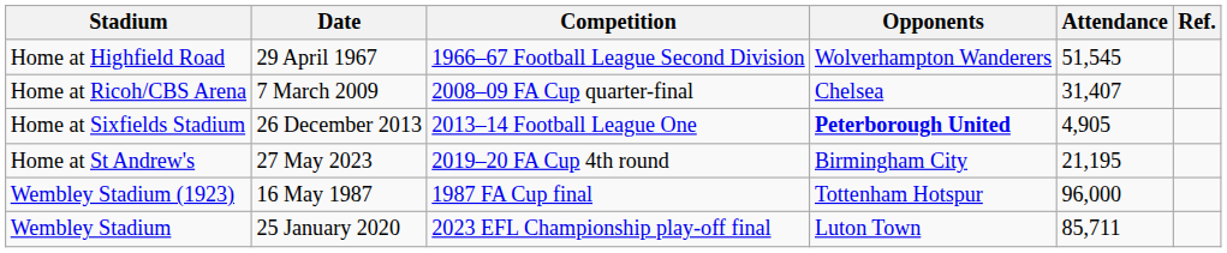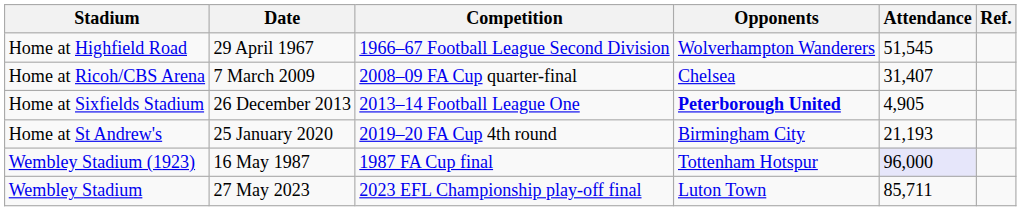Home at St Andrew's | Date: 27 May 2023 -> 25 January 2020
Home at St Andrew's | Attendance: 21,195 -> 21,193
Wembley Stadium (1923) | Attendance: no background -> lavender background
Wembley Stadium | Date: 25 January 2020 -> 27 May 2023
